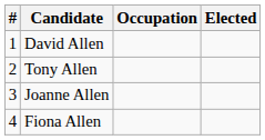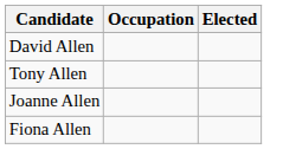- column: # | 1 | 2 | 3 | 4
